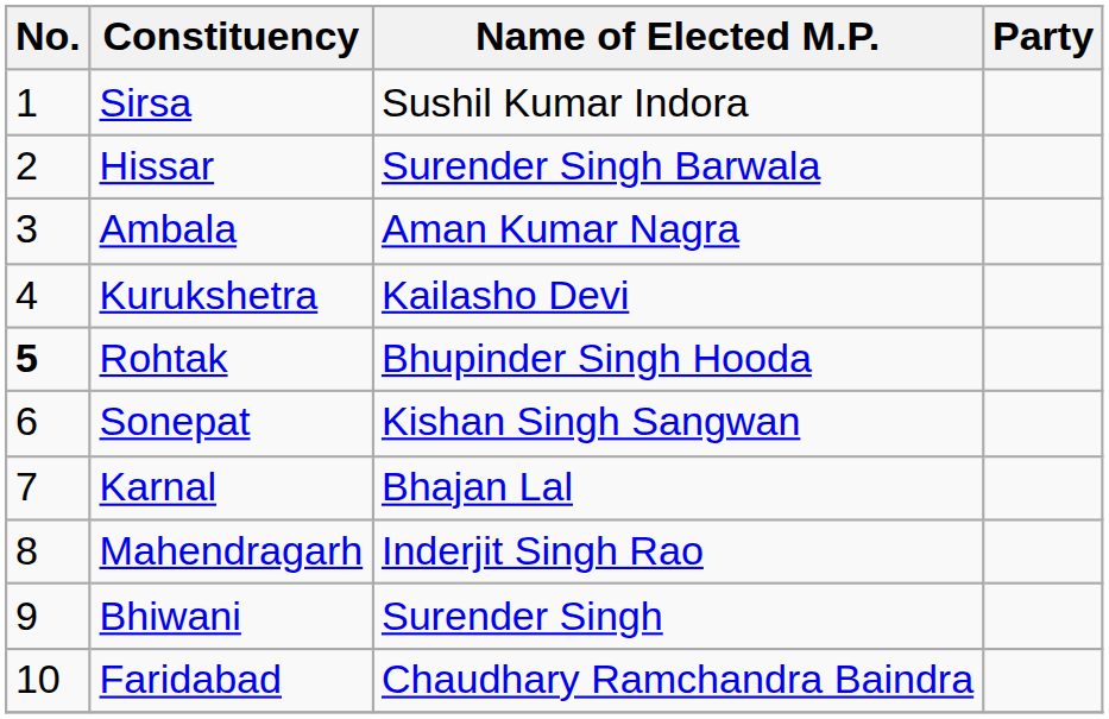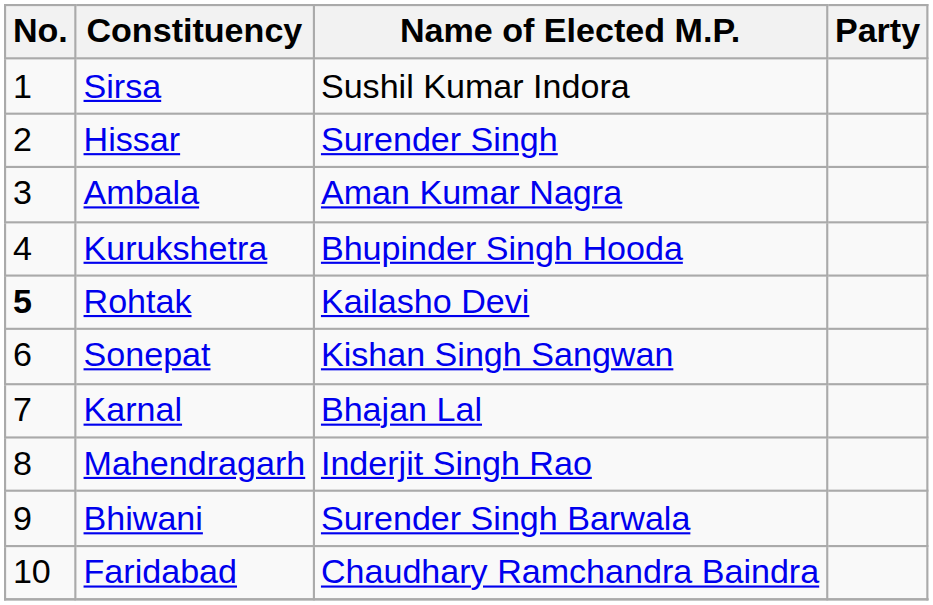Hissar | Name of Elected M.P.: Surender Singh Barwala -> Surender Singh
Kurukshetra | Name of Elected M.P.: Kailasho Devi -> Bhupinder Singh Hooda
Rohtak | Name of Elected M.P.: Bhupinder Singh Hooda -> Kailasho Devi
Bhiwani | Name of Elected M.P.: Surender Singh -> Surender Singh Barwala
